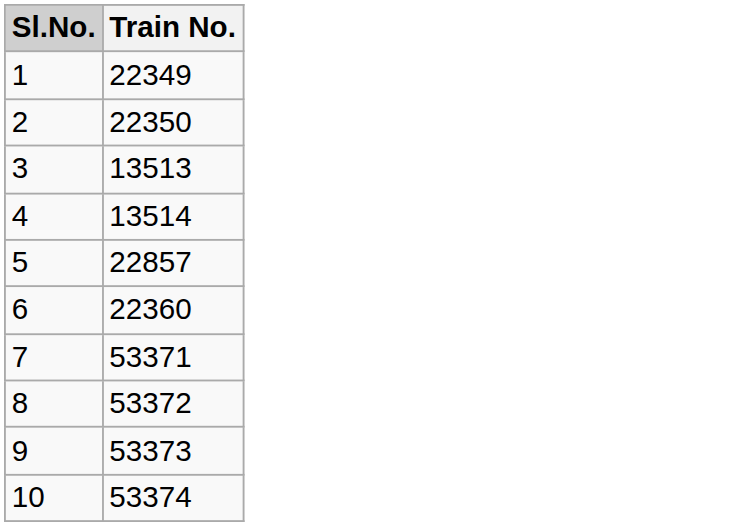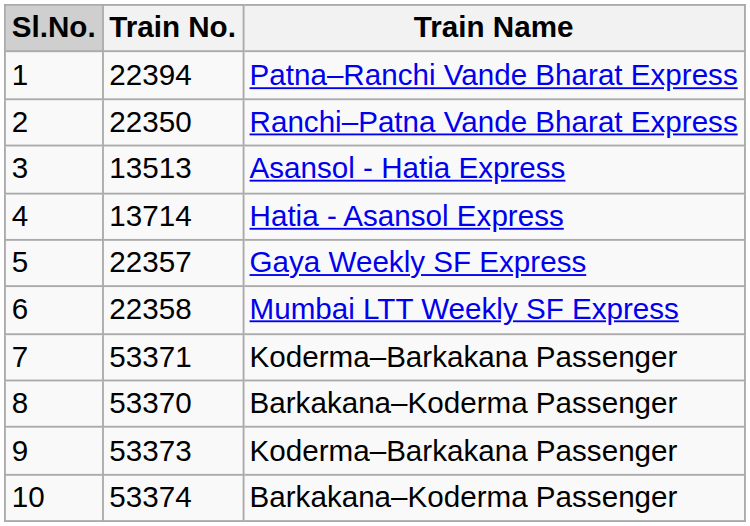+ column: Train Name | Patna–Ranchi Vande Bharat Express | Ranchi–Patna Vande Bharat Express | Asansol - Hatia Express | Hatia - Asansol Express | Gaya Weekly SF Express | Mumbai LTT Weekly SF Express | Koderma–Barkakana Passenger | Barkakana–Koderma Passenger | Koderma–Barkakana Passenger | Barkakana–Koderma Passenger
1 | Train No.: 22349 -> 22394
4 | Train No.: 13514 -> 13714
5 | Train No.: 22857 -> 22357
6 | Train No.: 22360 -> 22358
8 | Train No.: 53372 -> 53370
